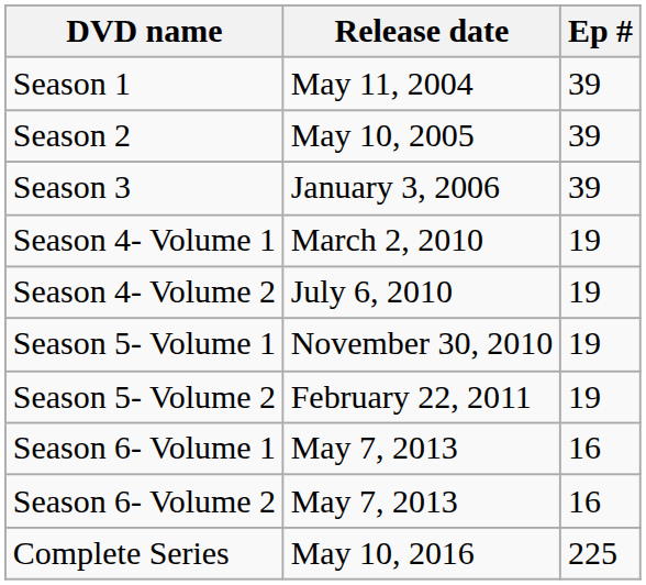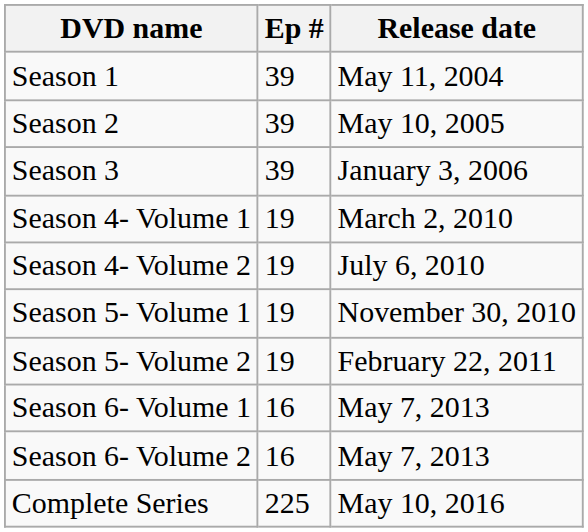columns swapped: Ep # <-> Release date
